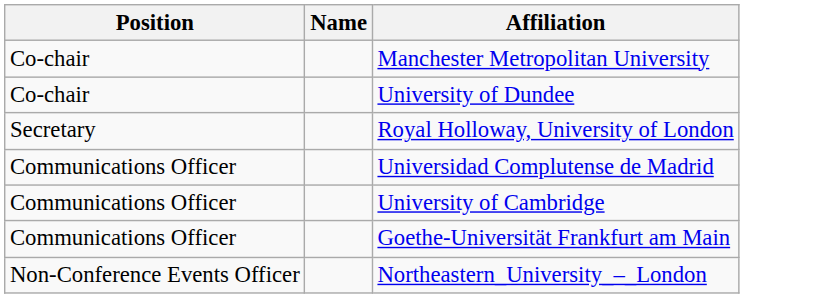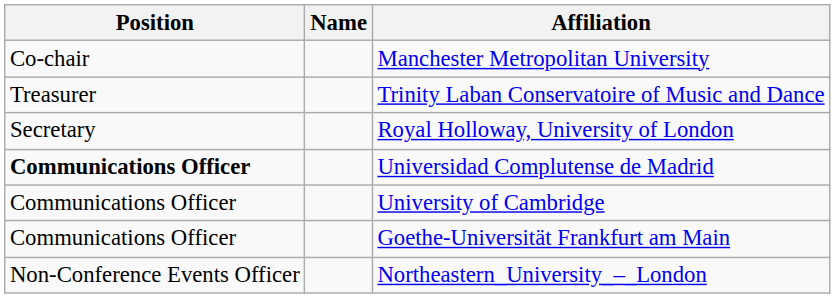- row: Co-chair | University of Dundee
+ row: Treasurer | Trinity Laban Conservatoire of Music and Dance
Universidad Complutense de Madrid | Position: normal -> bold
